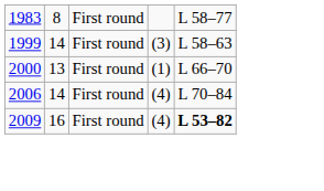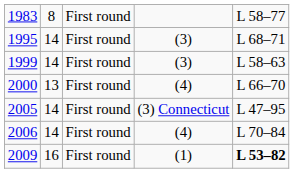+ row: 1995 | 14 | First round | (3) | L 68–71
2000 | column 4: (1) -> (4)
+ row: 2005 | 14 | First round | (3) Connecticut | L 47–95
2009 | column 4: (4) -> (1)
